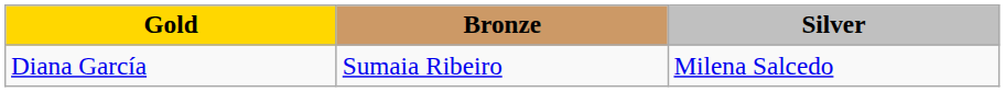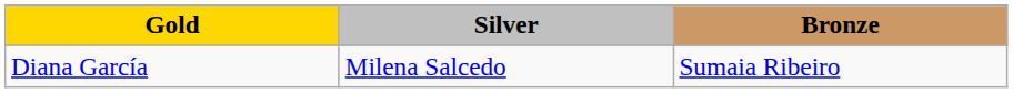columns swapped: Silver <-> Bronze
